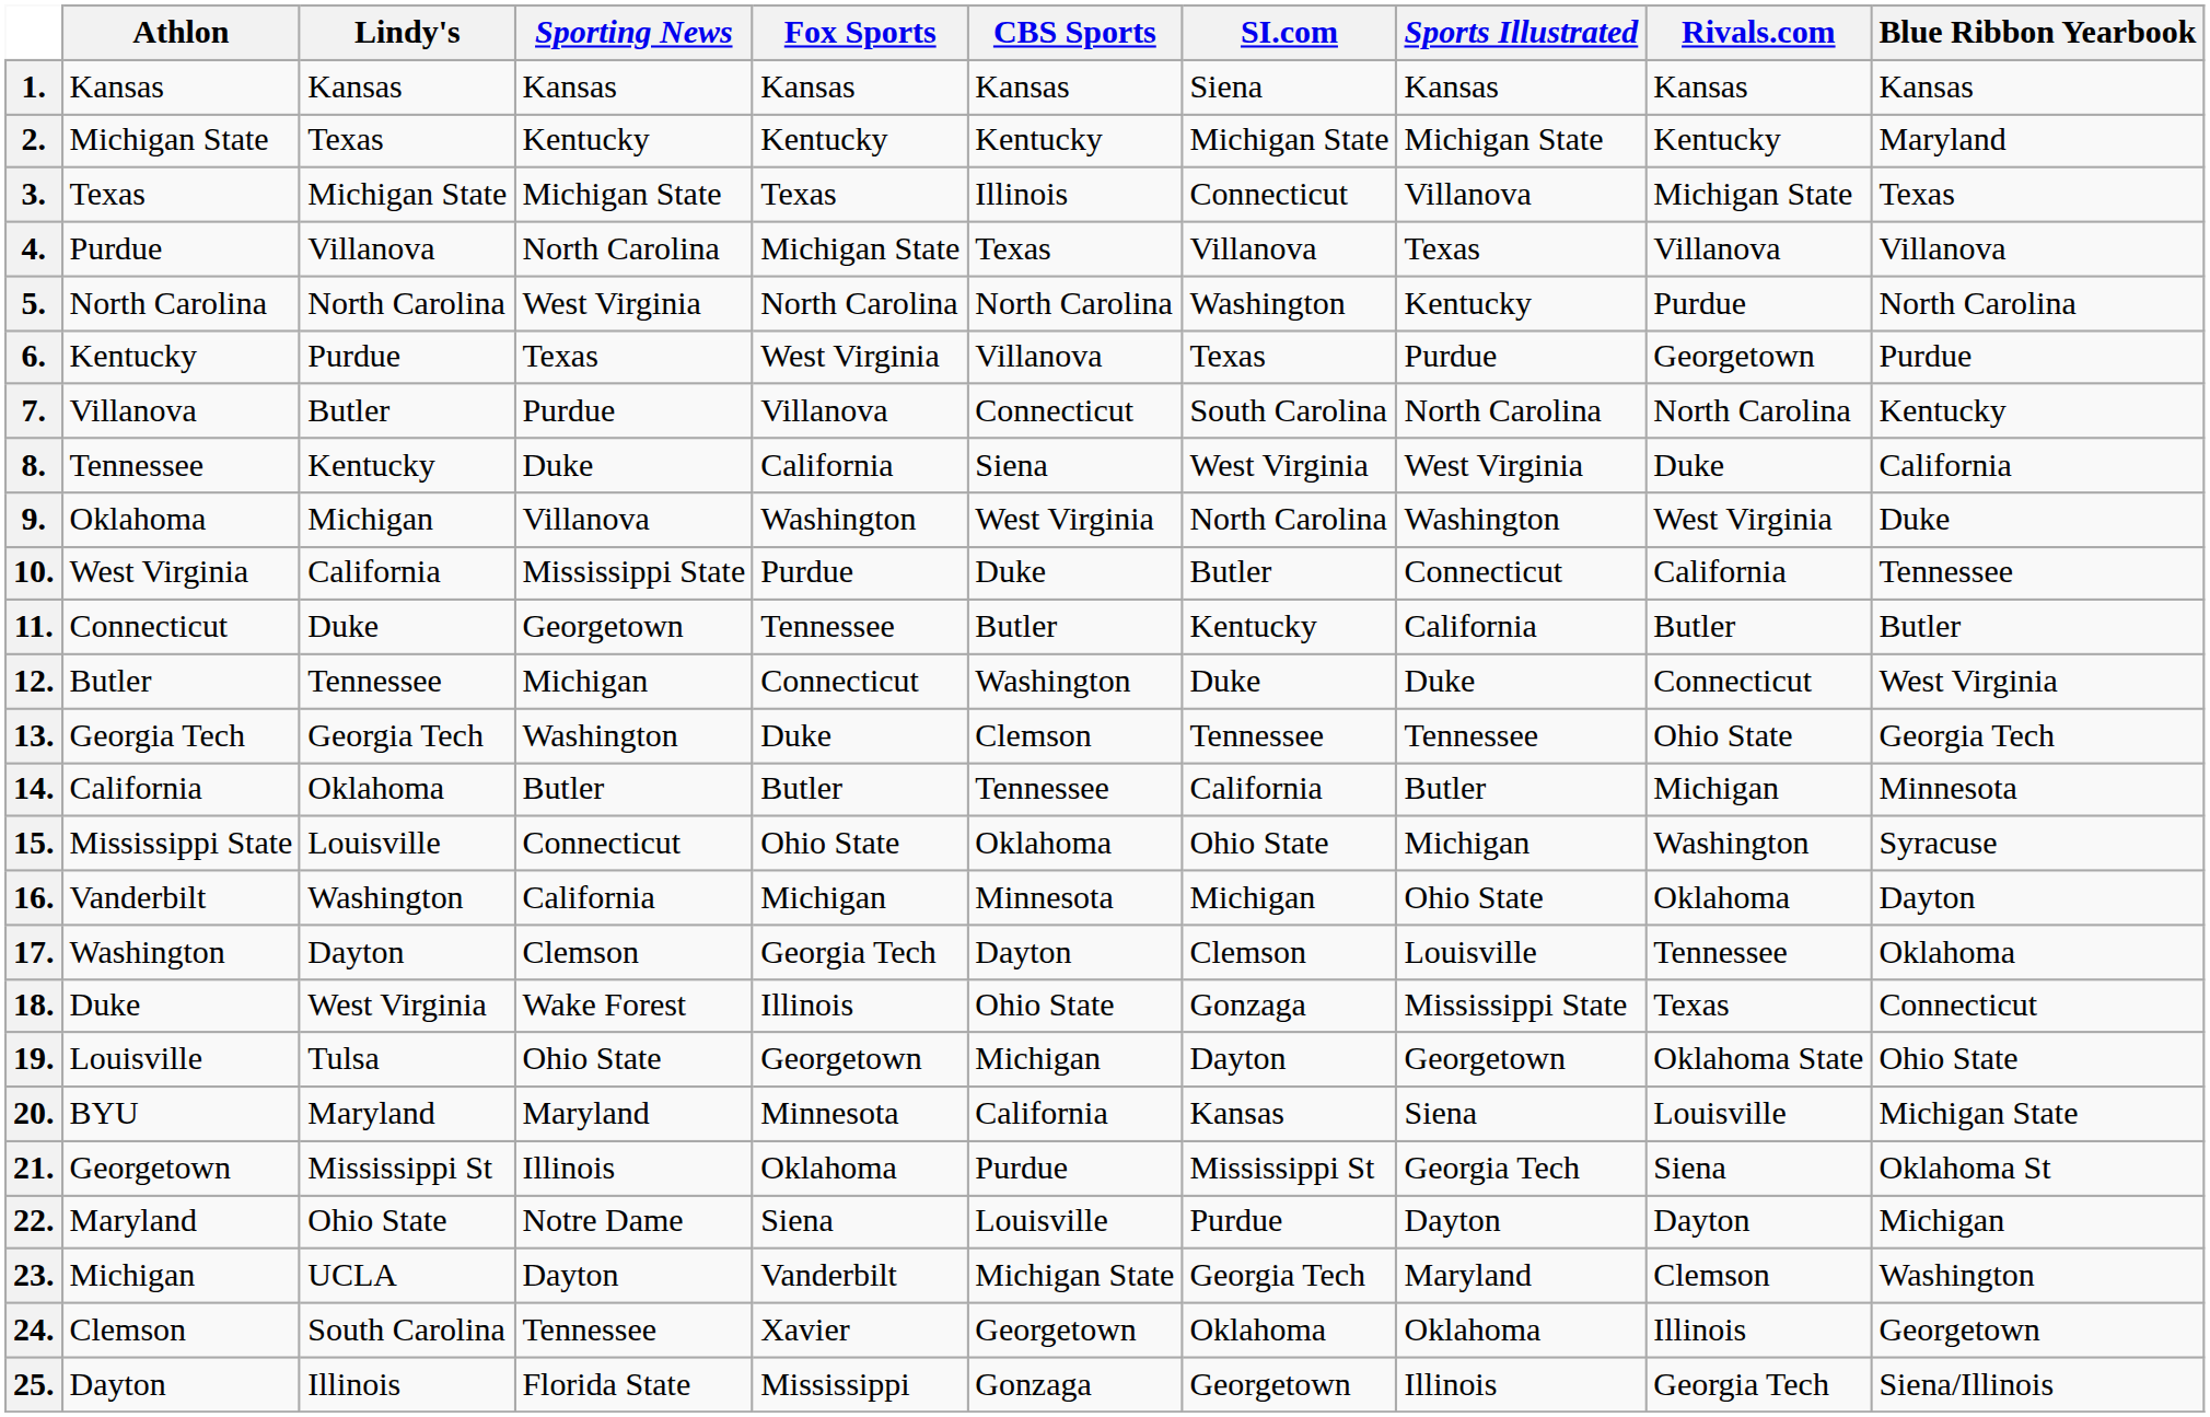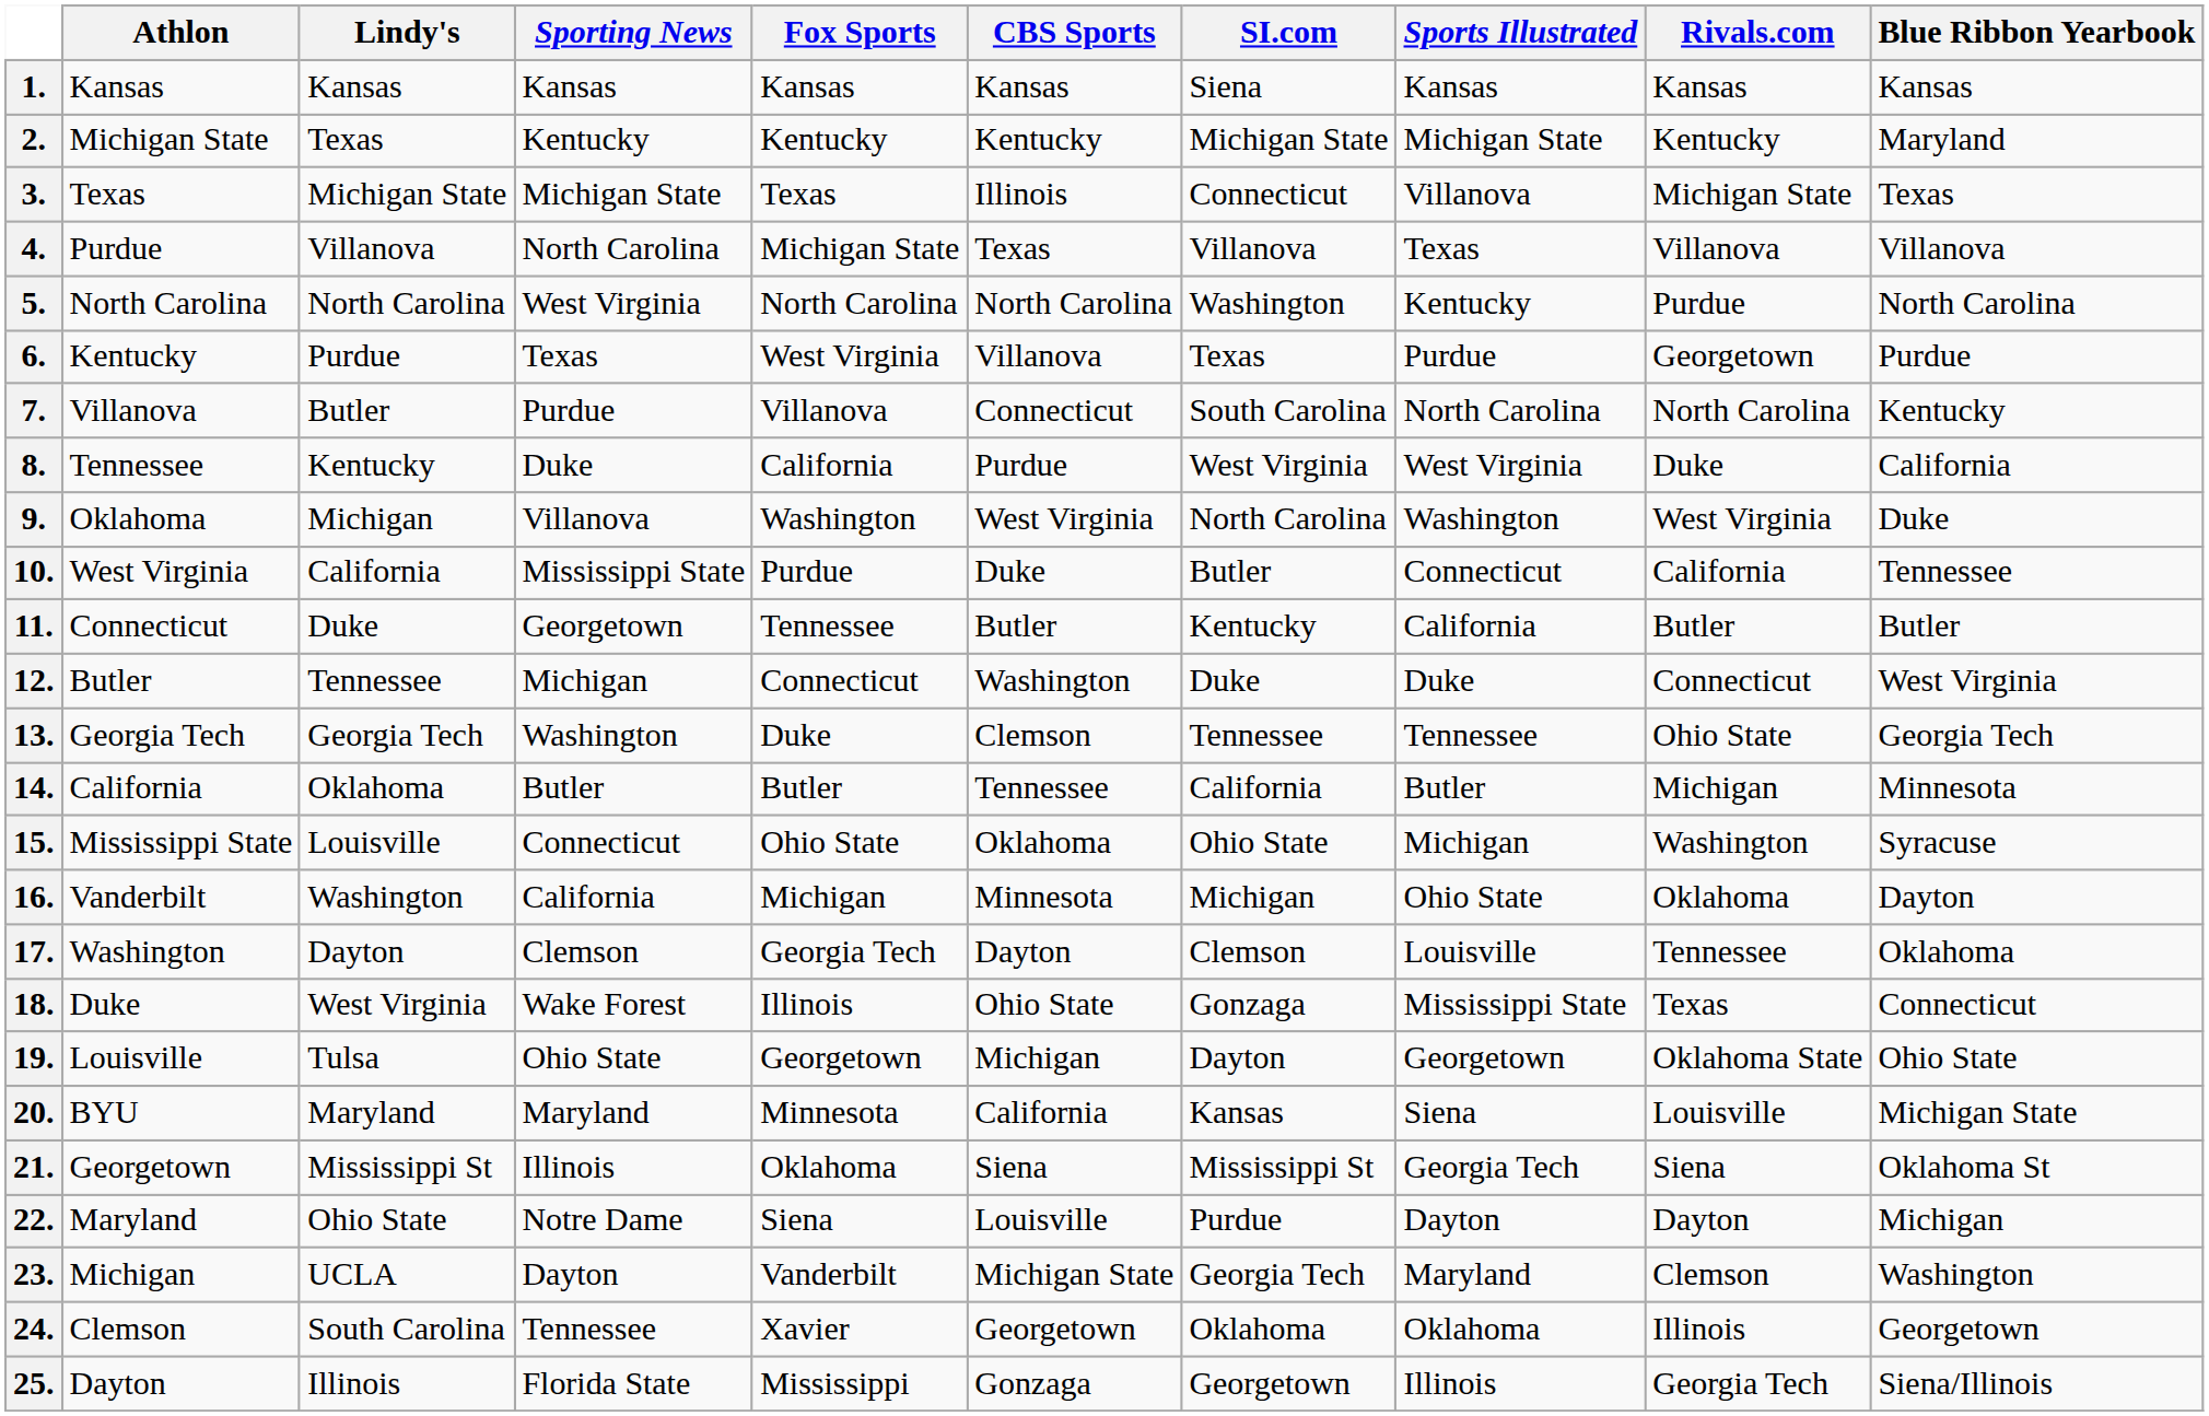8. | CBS Sports: Siena -> Purdue
21. | CBS Sports: Purdue -> Siena
